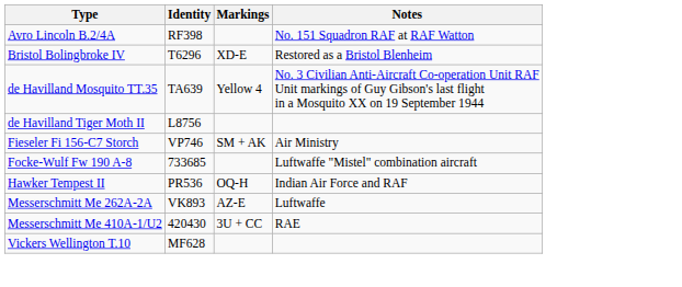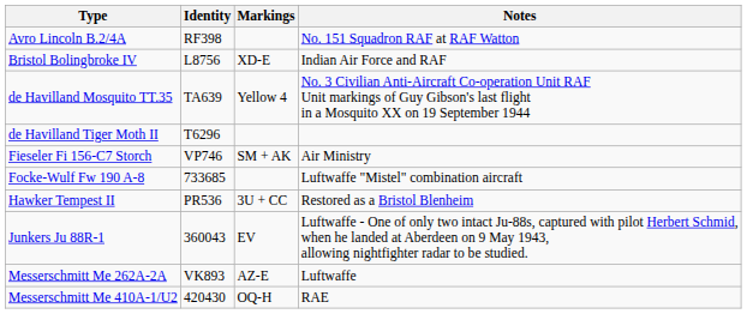Bristol Bolingbroke IV | Identity: T6296 -> L8756
Bristol Bolingbroke IV | Notes: Restored as a Bristol Blenheim -> Indian Air Force and RAF
de Havilland Tiger Moth II | Identity: L8756 -> T6296
Hawker Tempest II | Markings: OQ-H -> 3U + CC
Hawker Tempest II | Notes: Indian Air Force and RAF -> Restored as a Bristol Blenheim
+ row: Junkers Ju 88R-1 | 360043 | EV | Luftwaffe - One of only two intact Ju-88s, captured with pilot Herbert Schmid, when he landed at Aberdeen on 9 May 1943, allowing nightfighter radar to be studied.
Messerschmitt Me 410A-1/U2 | Markings: 3U + CC -> OQ-H
- row: Vickers Wellington T.10 | MF628
